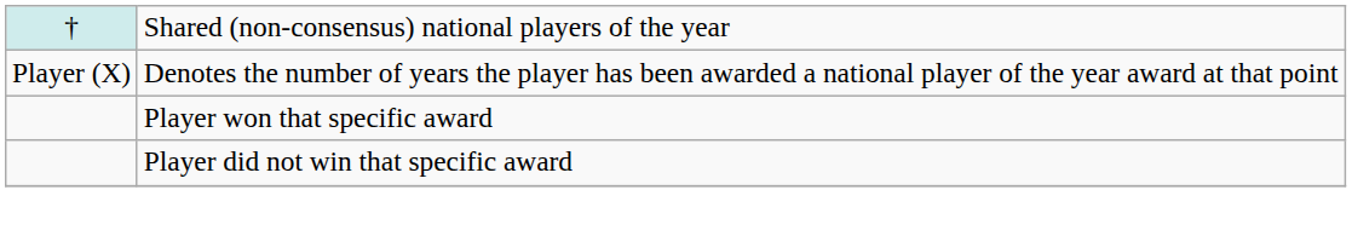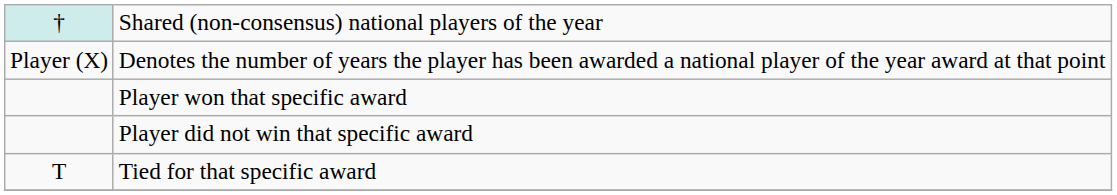+ row: T | Tied for that specific award
